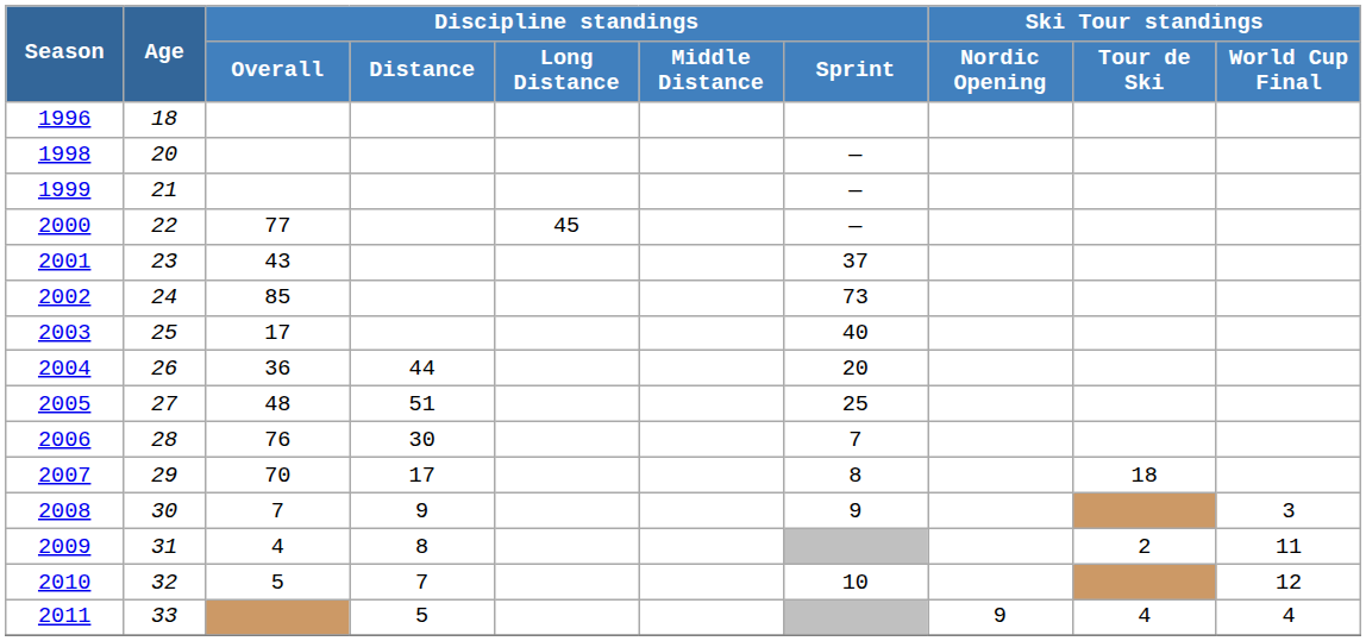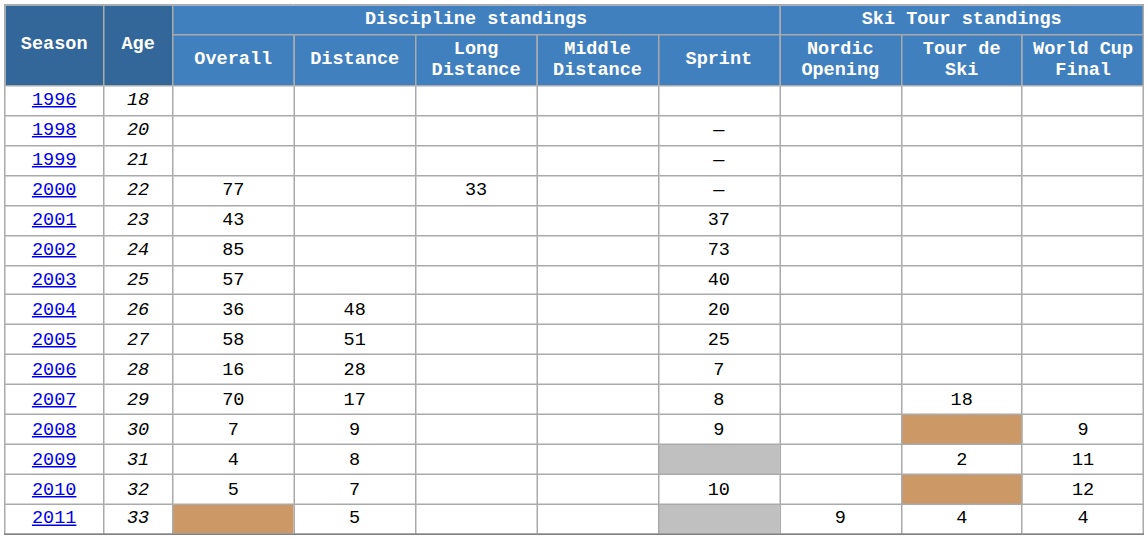2000 | Discipline standings / Long Distance: 45 -> 33
2003 | Discipline standings / Overall: 17 -> 57
2004 | Discipline standings / Distance: 44 -> 48
2005 | Discipline standings / Overall: 48 -> 58
2006 | Discipline standings / Overall: 76 -> 16
2006 | Discipline standings / Distance: 30 -> 28
2008 | Ski Tour standings / World Cup Final: 3 -> 9
